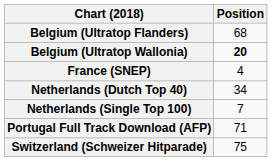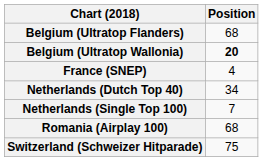- row: Portugal Full Track Download (AFP) | 71
+ row: Romania (Airplay 100) | 68
